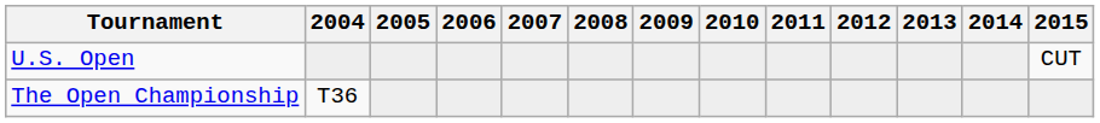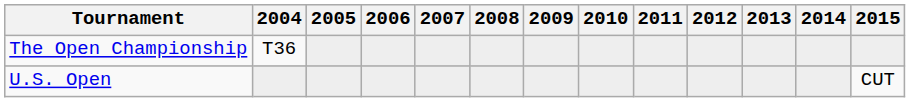rows swapped: U.S. Open <-> The Open Championship
